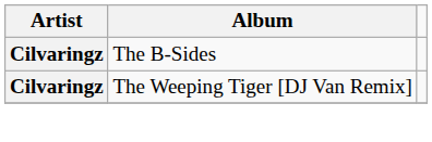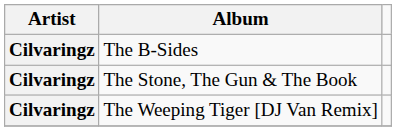+ row: Cilvaringz | The Stone, The Gun & The Book
